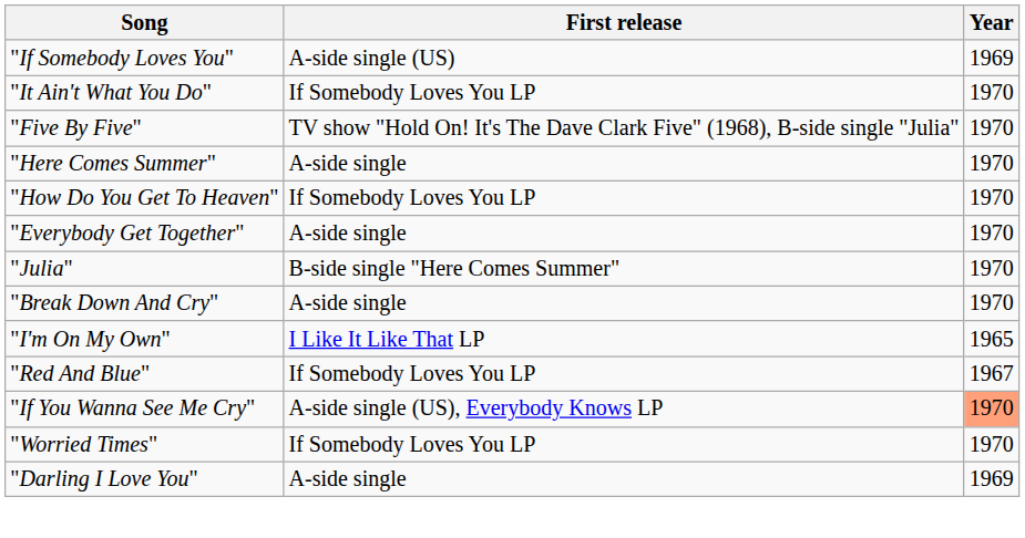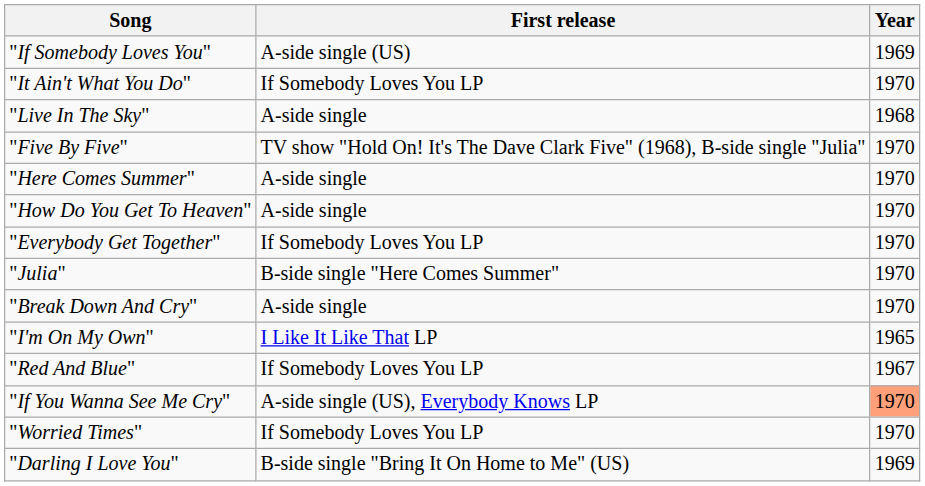+ row: "Live In The Sky" | A-side single | 1968
"How Do You Get To Heaven" | First release: If Somebody Loves You LP -> A-side single
"Everybody Get Together" | First release: A-side single -> If Somebody Loves You LP
"Darling I Love You" | First release: A-side single -> B-side single "Bring It On Home to Me" (US)
